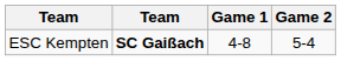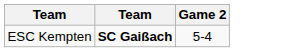- column: Game 1 | 4-8
